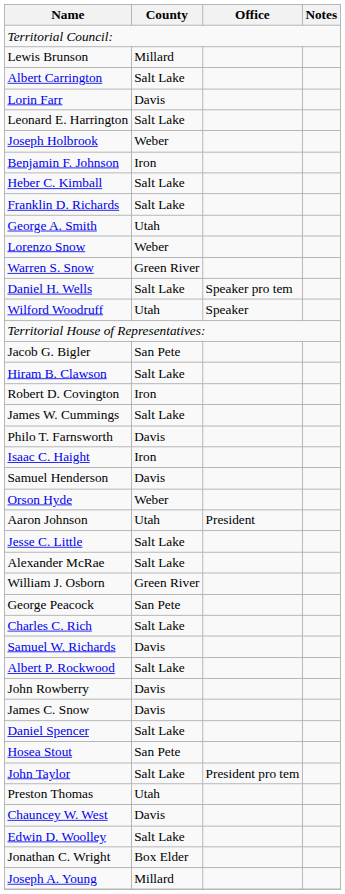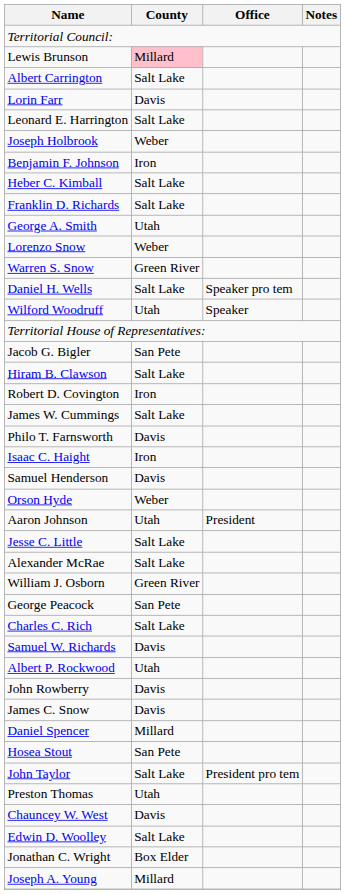Lewis Brunson | County: no background -> pink background
Albert P. Rockwood | County: Salt Lake -> Utah
Daniel Spencer | County: Salt Lake -> Millard
